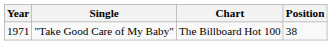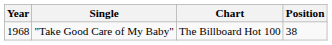"Take Good Care of My Baby" | Year: 1971 -> 1968
